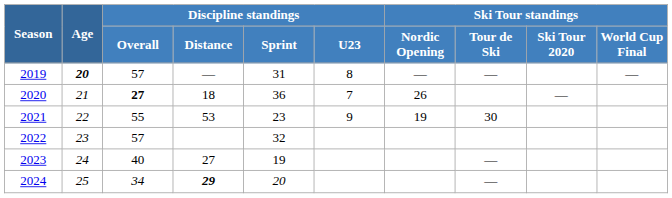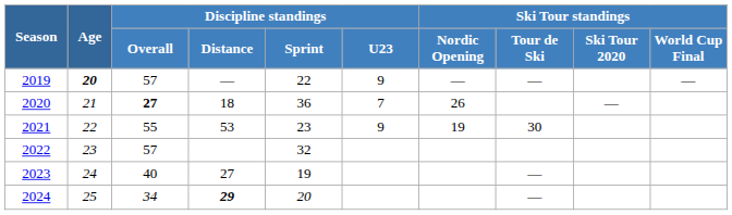2019 | Discipline standings / Sprint: 31 -> 22
2019 | Discipline standings / U23: 8 -> 9
